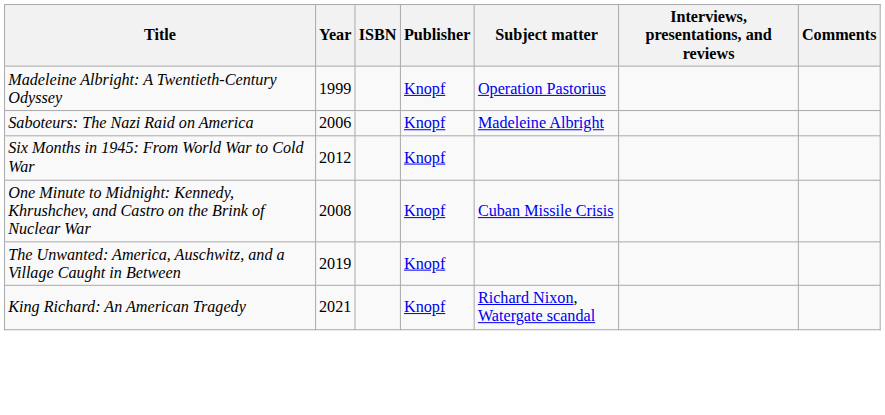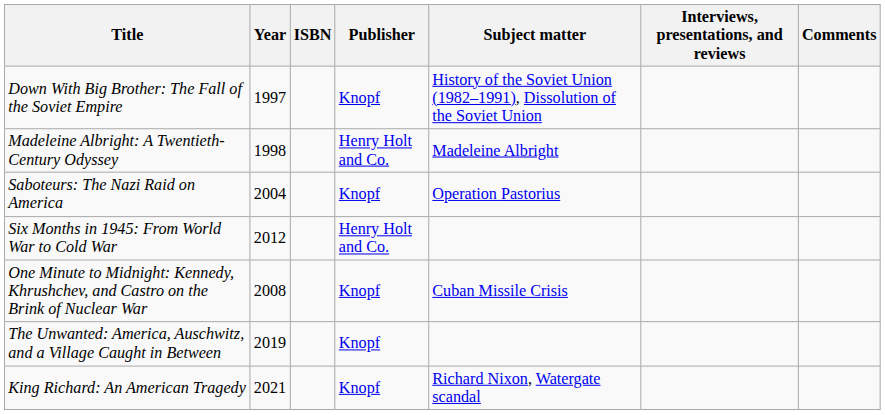+ row: Down With Big Brother: The Fall of the Soviet Empire | 1997 | Knopf | History of the Soviet Union (1982–1991), Dissolution of the Soviet Union
Madeleine Albright: A Twentieth-Century Odyssey | Year: 1999 -> 1998
Madeleine Albright: A Twentieth-Century Odyssey | Publisher: Knopf -> Henry Holt and Co.
Madeleine Albright: A Twentieth-Century Odyssey | Subject matter: Operation Pastorius -> Madeleine Albright
Saboteurs: The Nazi Raid on America | Year: 2006 -> 2004
Saboteurs: The Nazi Raid on America | Subject matter: Madeleine Albright -> Operation Pastorius
Six Months in 1945: From World War to Cold War | Publisher: Knopf -> Henry Holt and Co.
